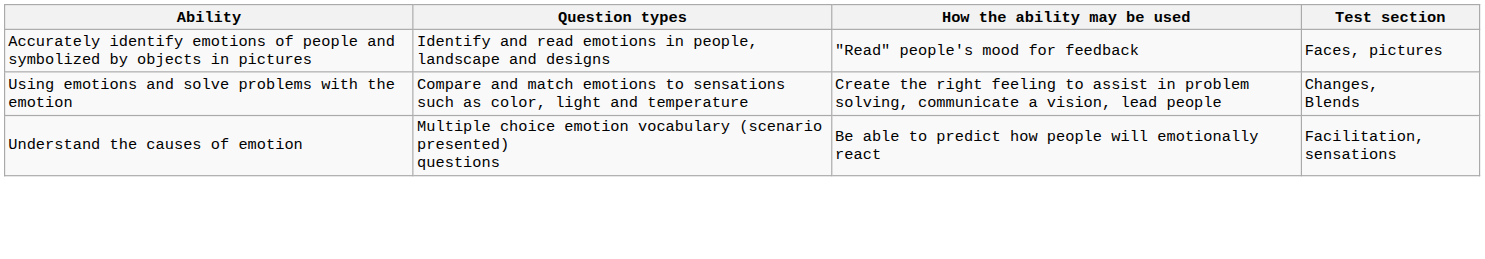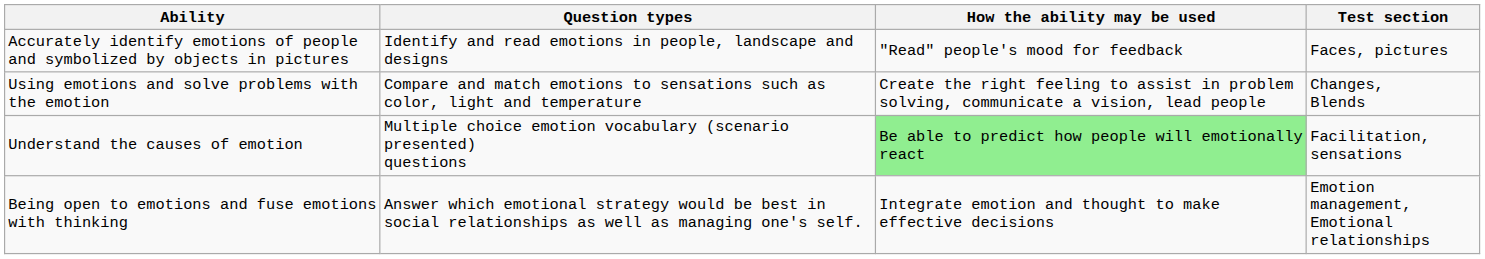Understand the causes of emotion | How the ability may be used: no background -> lightgreen background
+ row: Being open to emotions and fuse emotions with thinking | Answer which emotional strategy would be best in social relationships as well as managing one's self. | Integrate emotion and thought to make effective decisions | Emotion management, Emotional relationships
